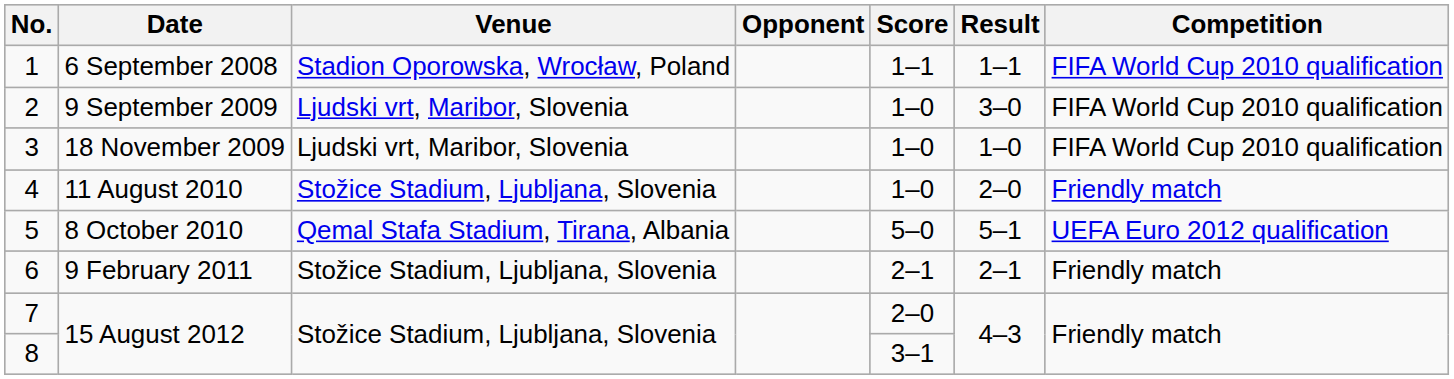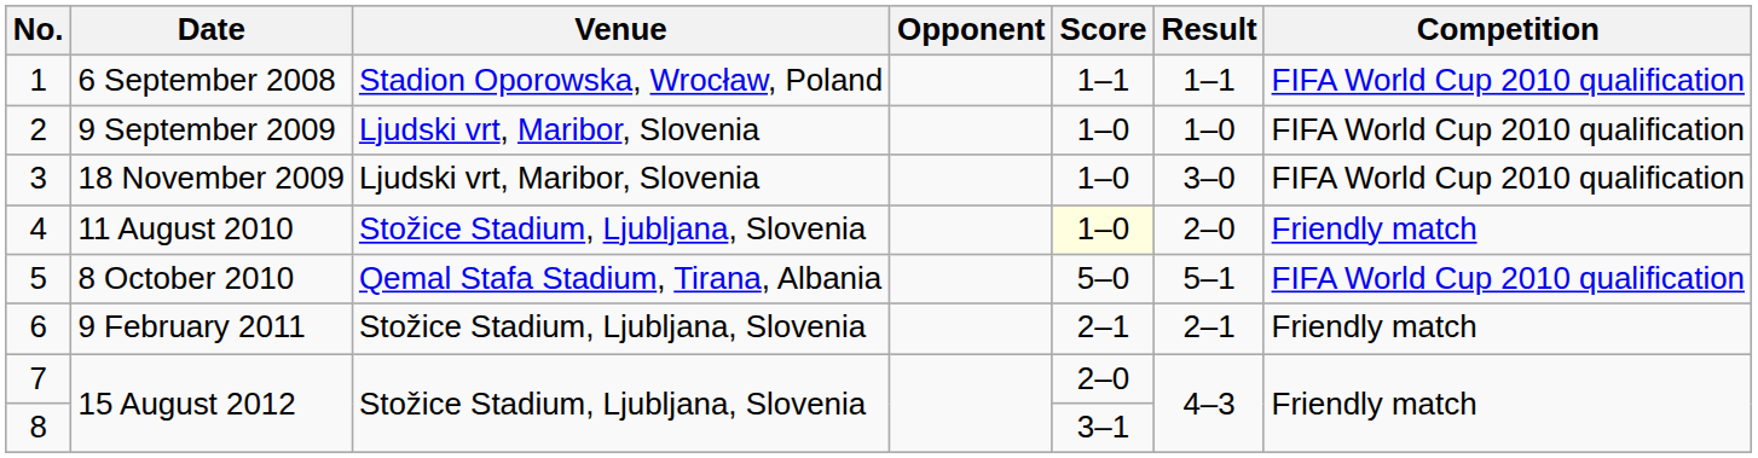2 | Result: 3–0 -> 1–0
3 | Result: 1–0 -> 3–0
4 | Score: no background -> lightyellow background
5 | Competition: UEFA Euro 2012 qualification -> FIFA World Cup 2010 qualification
